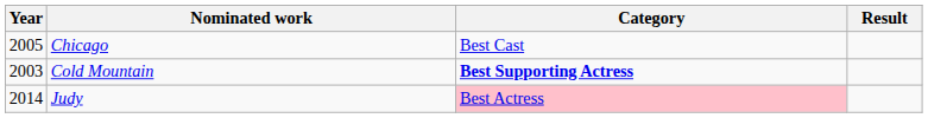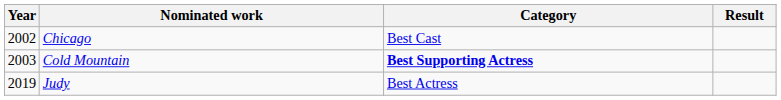Chicago | Year: 2005 -> 2002
Judy | Year: 2014 -> 2019
Judy | Category: pink background -> no background
